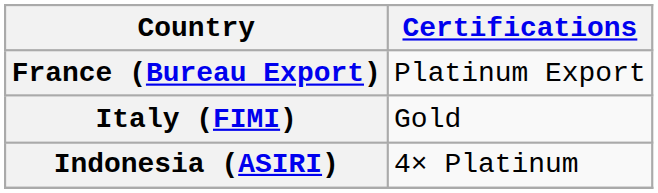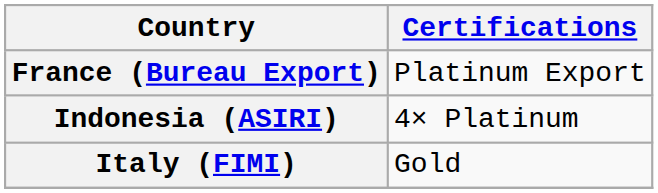rows swapped: Indonesia (ASIRI) <-> Italy (FIMI)
